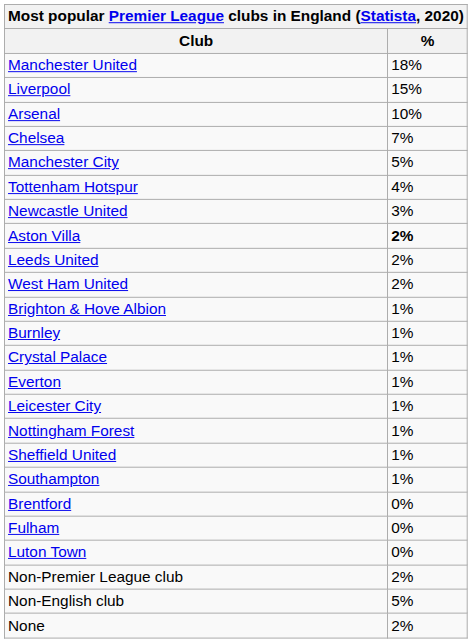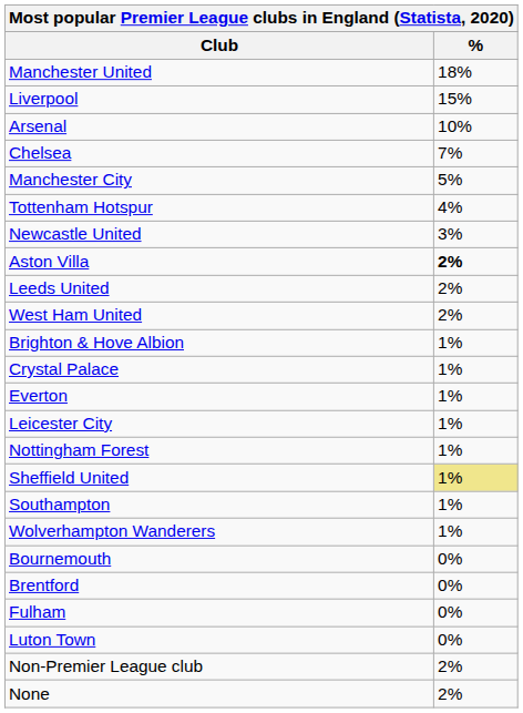- row: Burnley | 1%
Sheffield United | %: no background -> khaki background
+ row: Wolverhampton Wanderers | 1%
+ row: Bournemouth | 0%
- row: Non-English club | 5%
